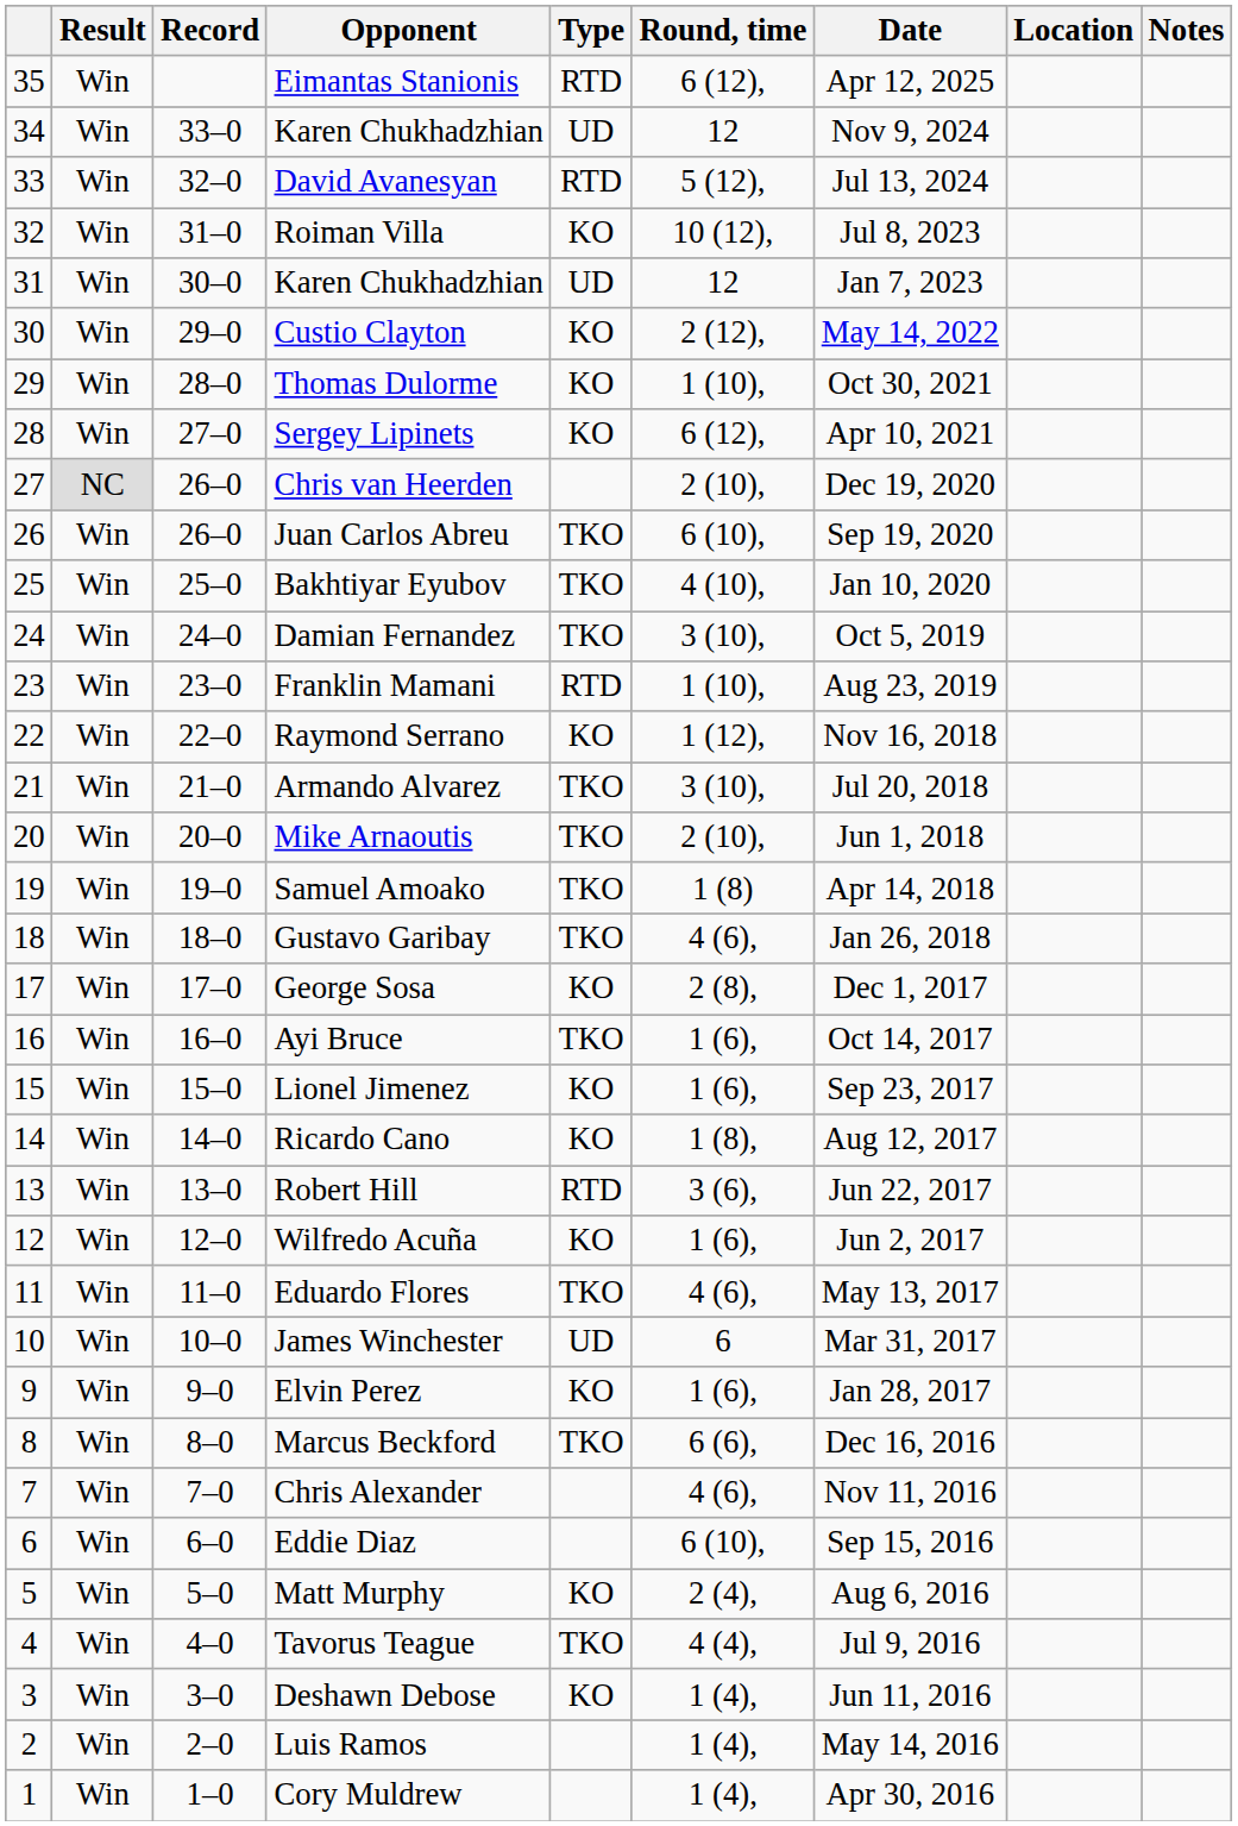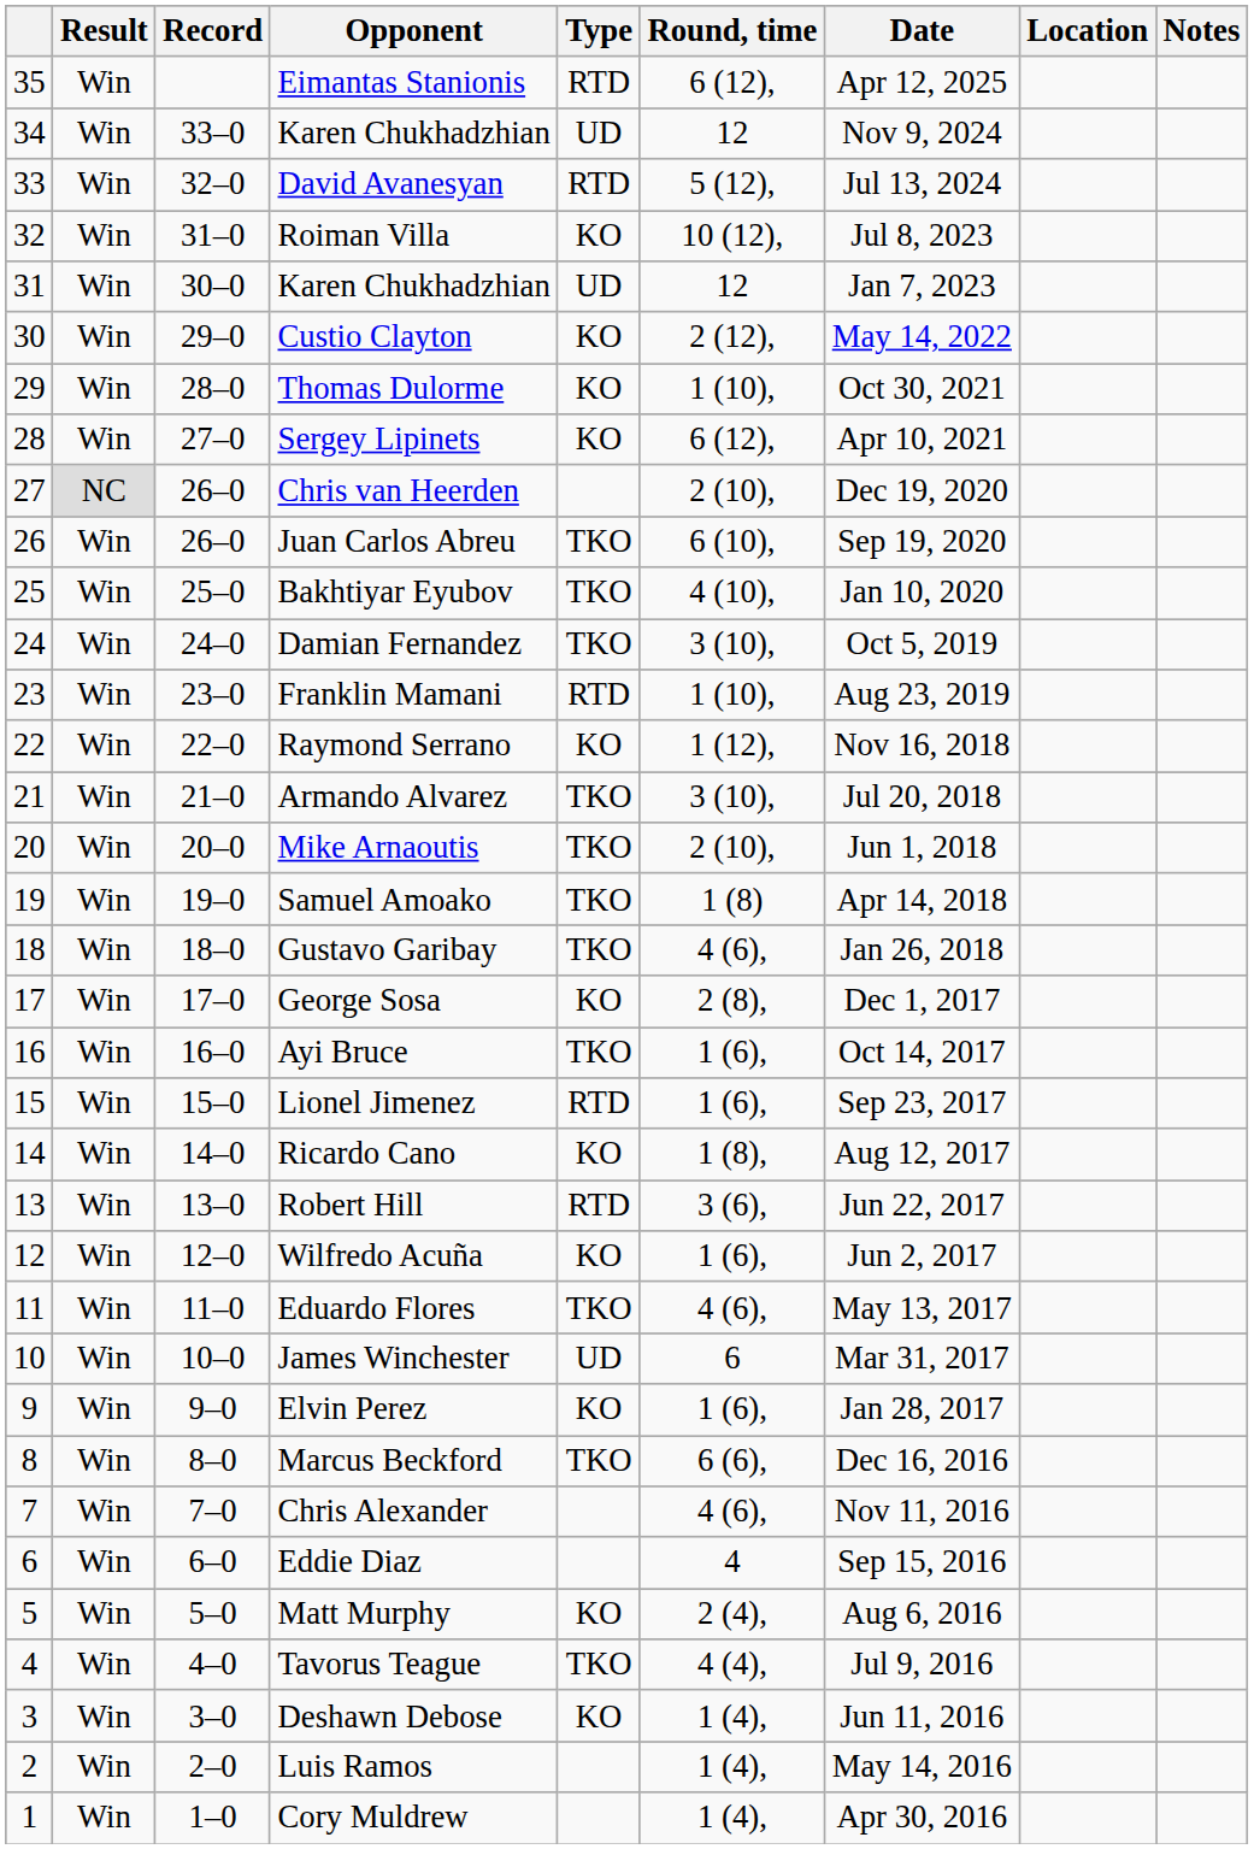Lionel Jimenez | Type: KO -> RTD
Eddie Diaz | Round, time: 6 (10), -> 4
